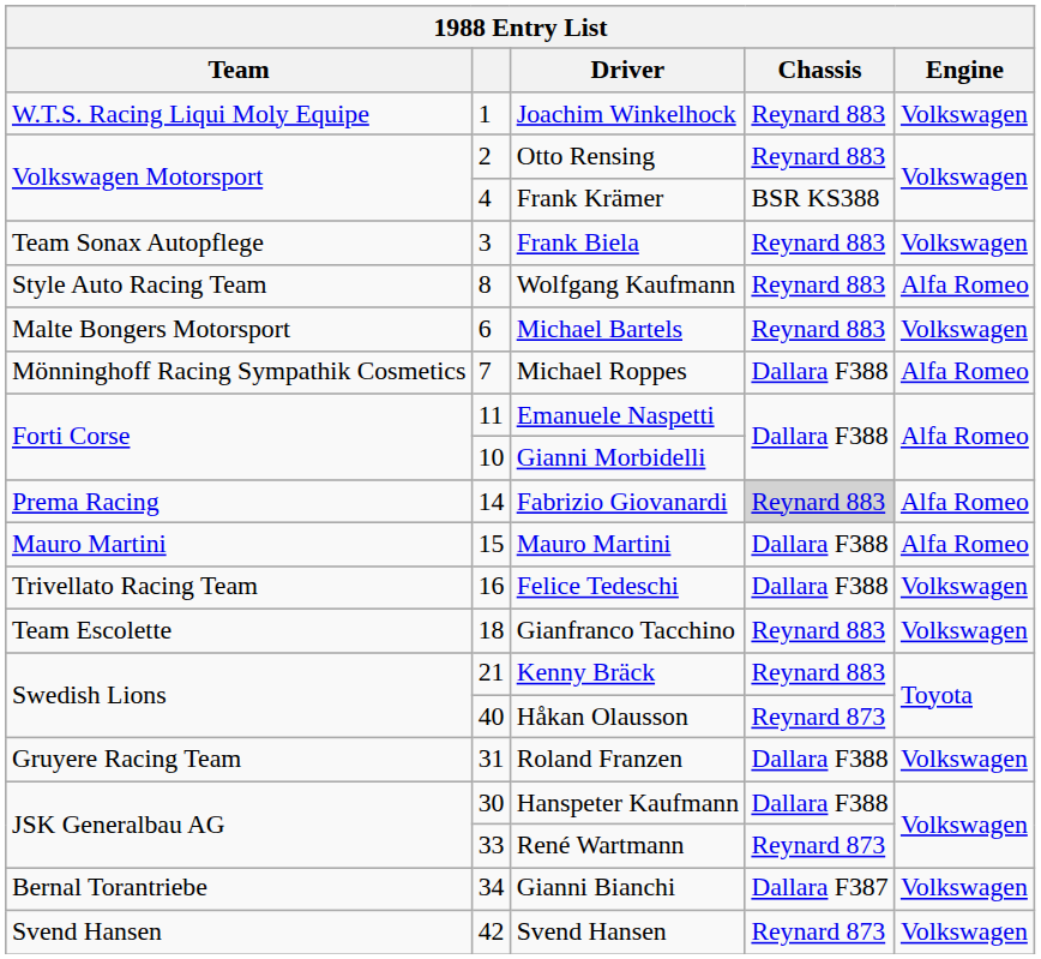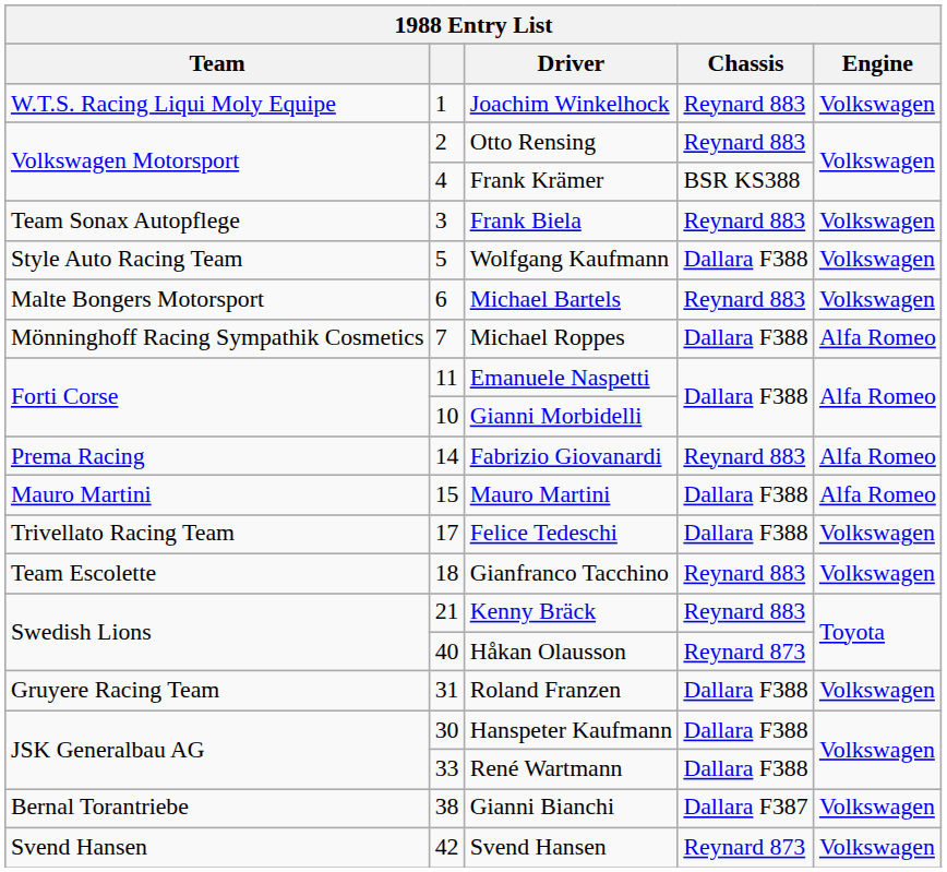Wolfgang Kaufmann | column 2: 8 -> 5
Wolfgang Kaufmann | Chassis: Reynard 883 -> Dallara F388
Wolfgang Kaufmann | Engine: Alfa Romeo -> Volkswagen
Fabrizio Giovanardi | Chassis: lightgrey background -> no background
Felice Tedeschi | column 2: 16 -> 17
René Wartmann | Chassis: Reynard 873 -> Dallara F388
Gianni Bianchi | column 2: 34 -> 38
